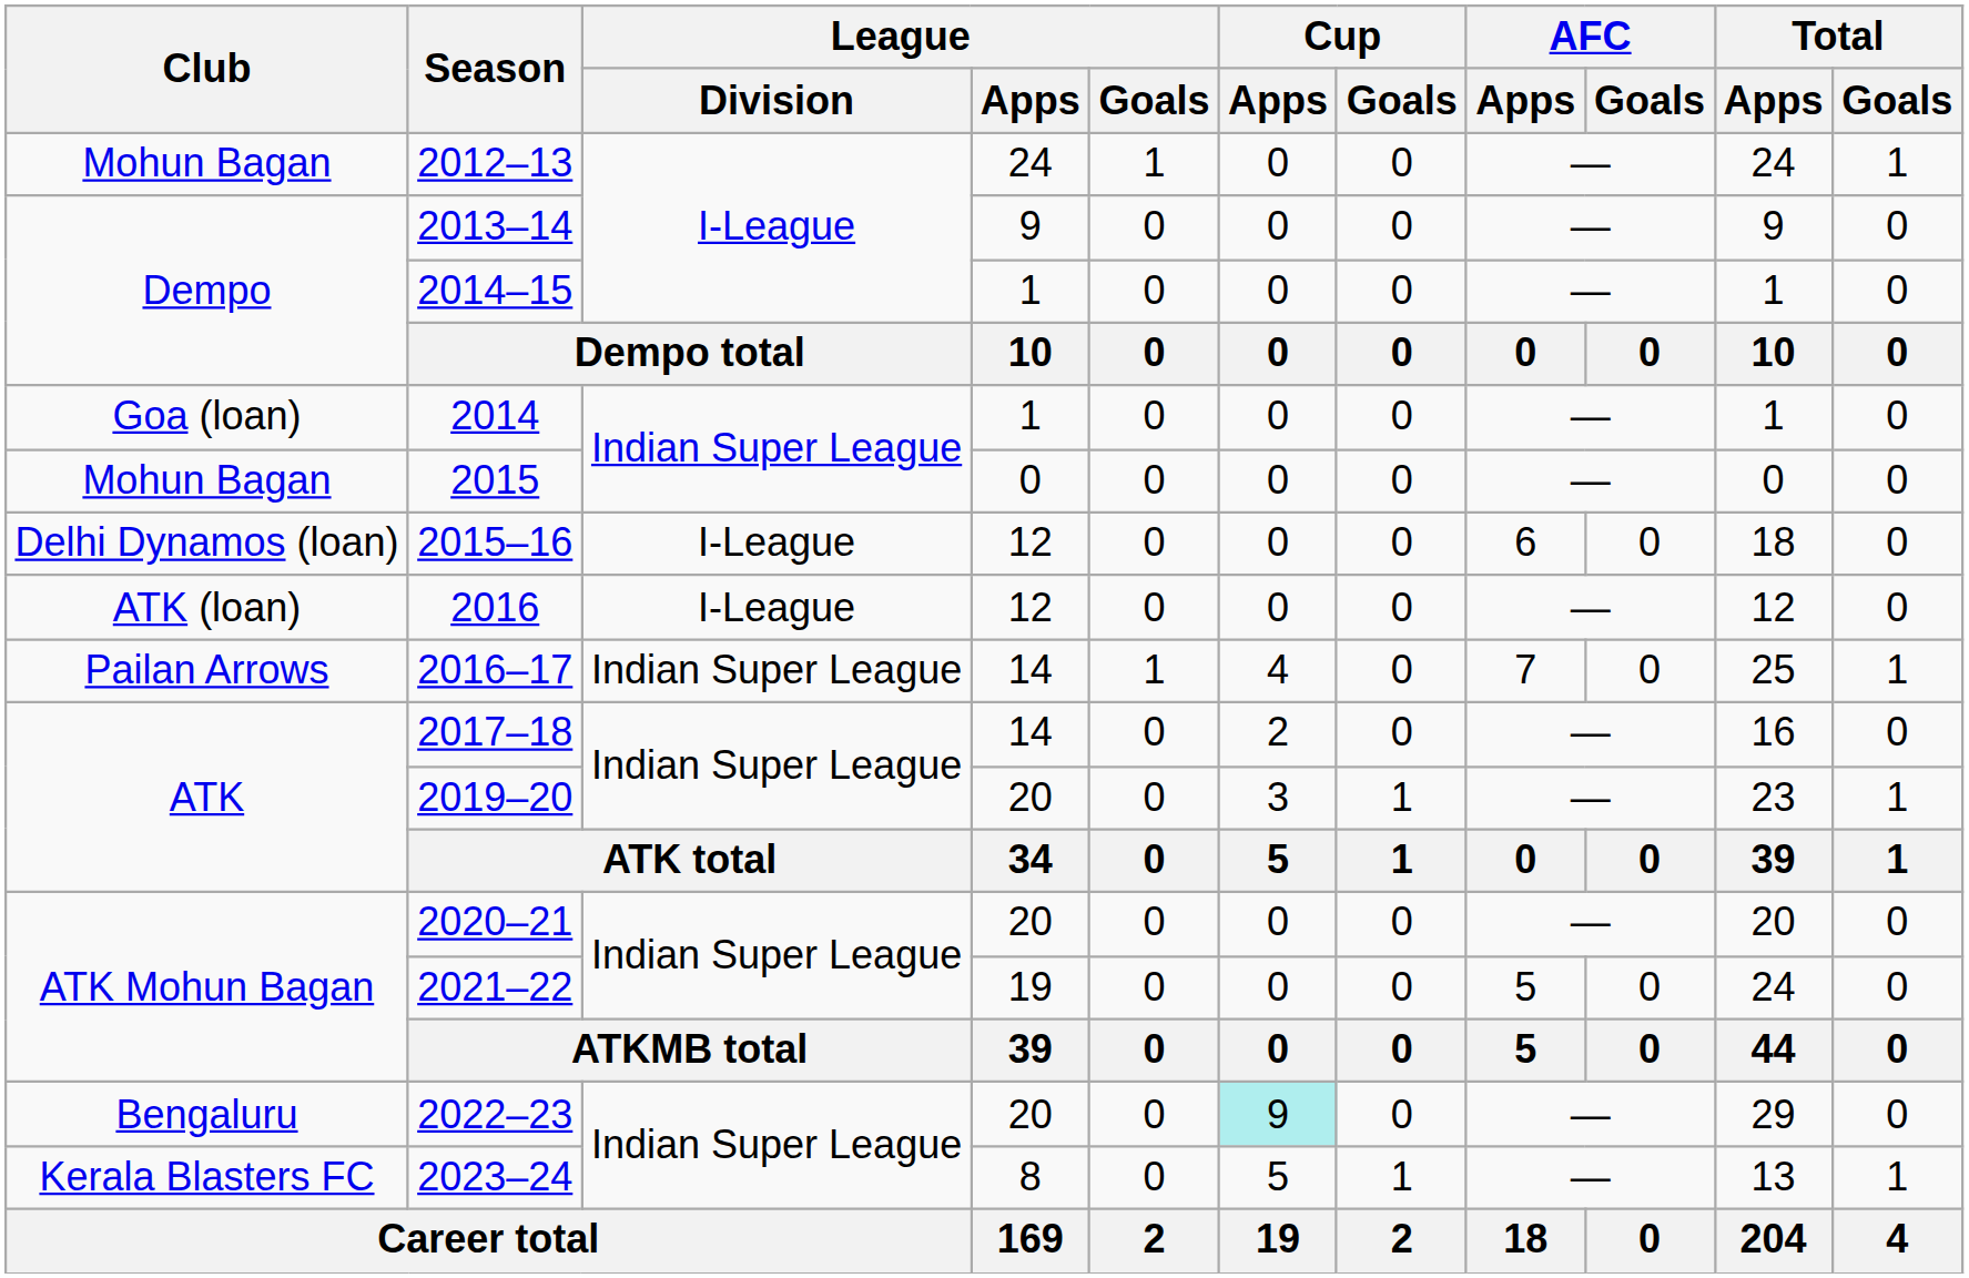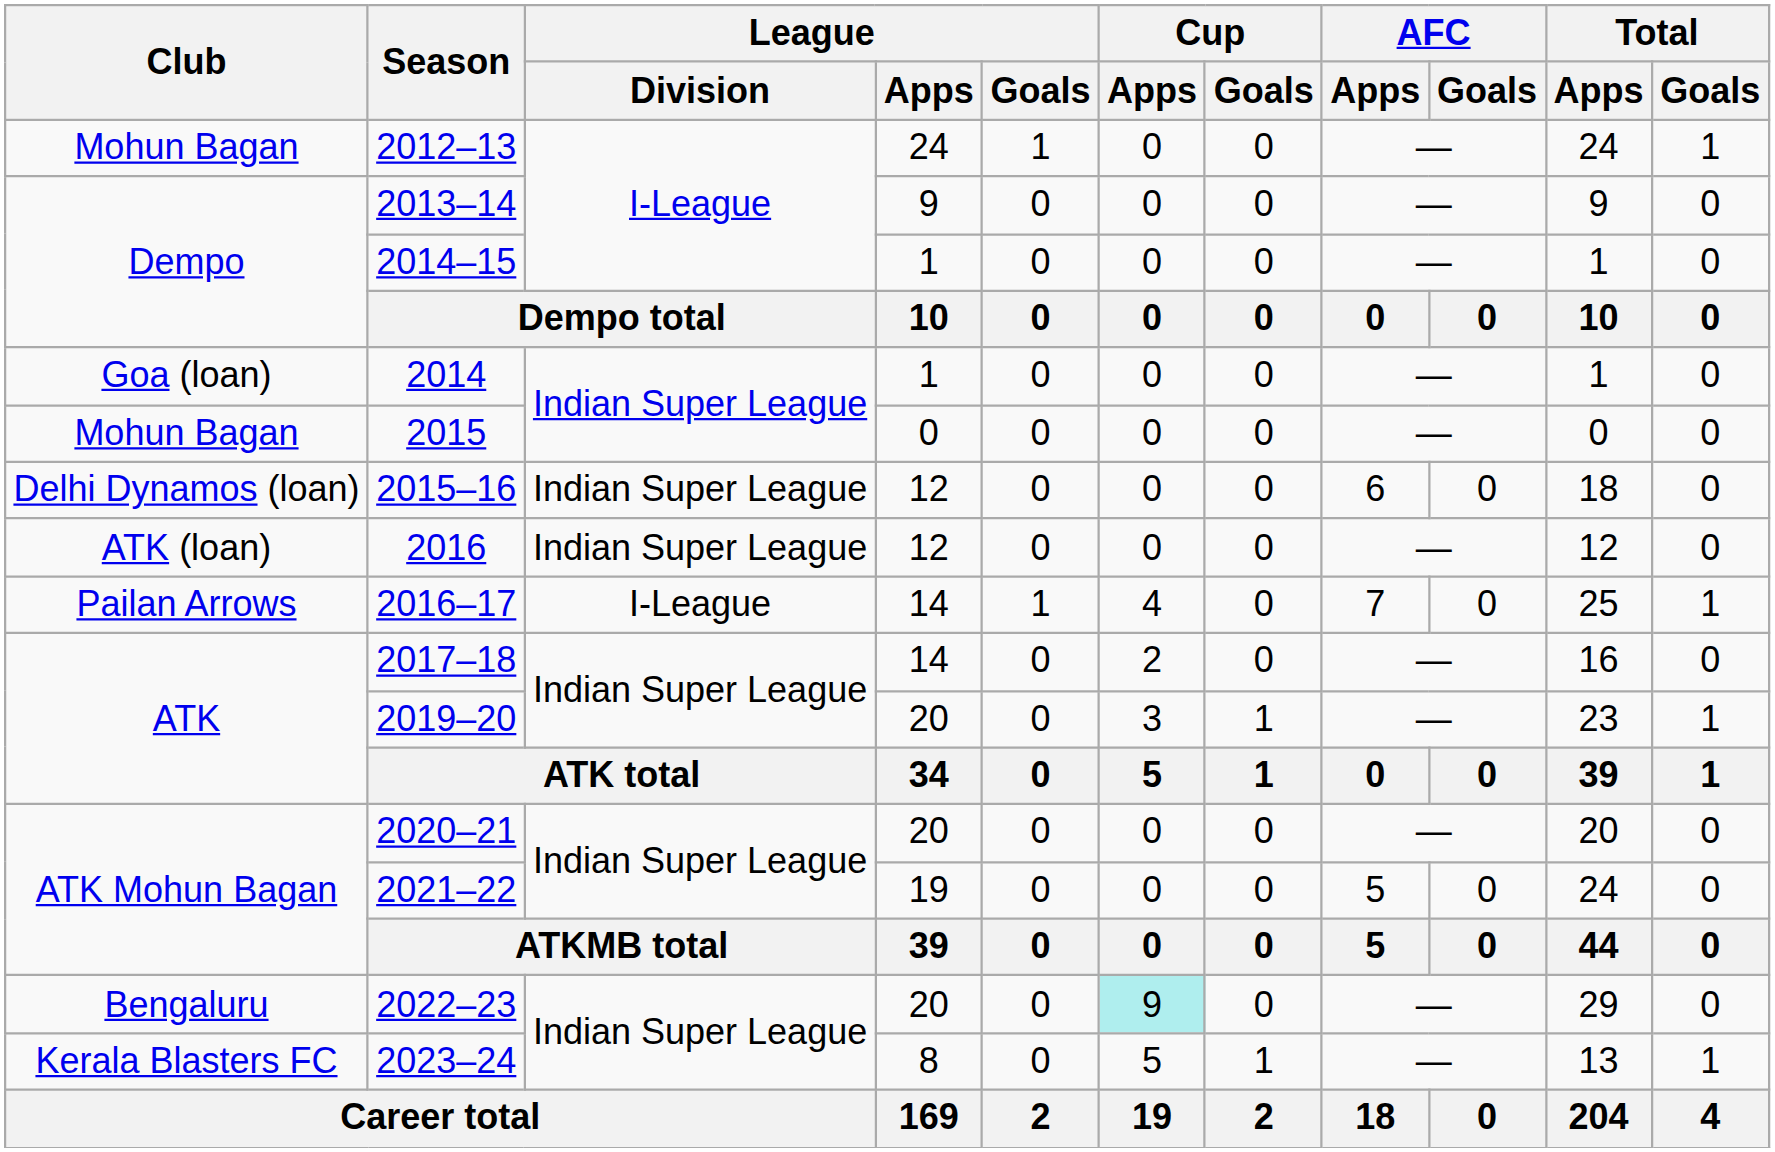2015–16 | League / Division: I-League -> Indian Super League
2016 | League / Division: I-League -> Indian Super League
2016–17 | League / Division: Indian Super League -> I-League
